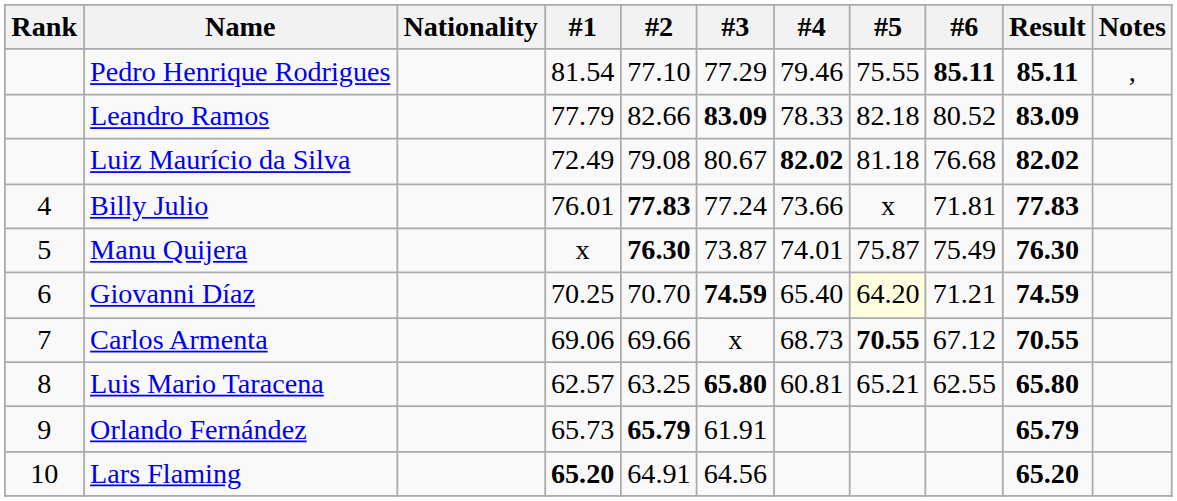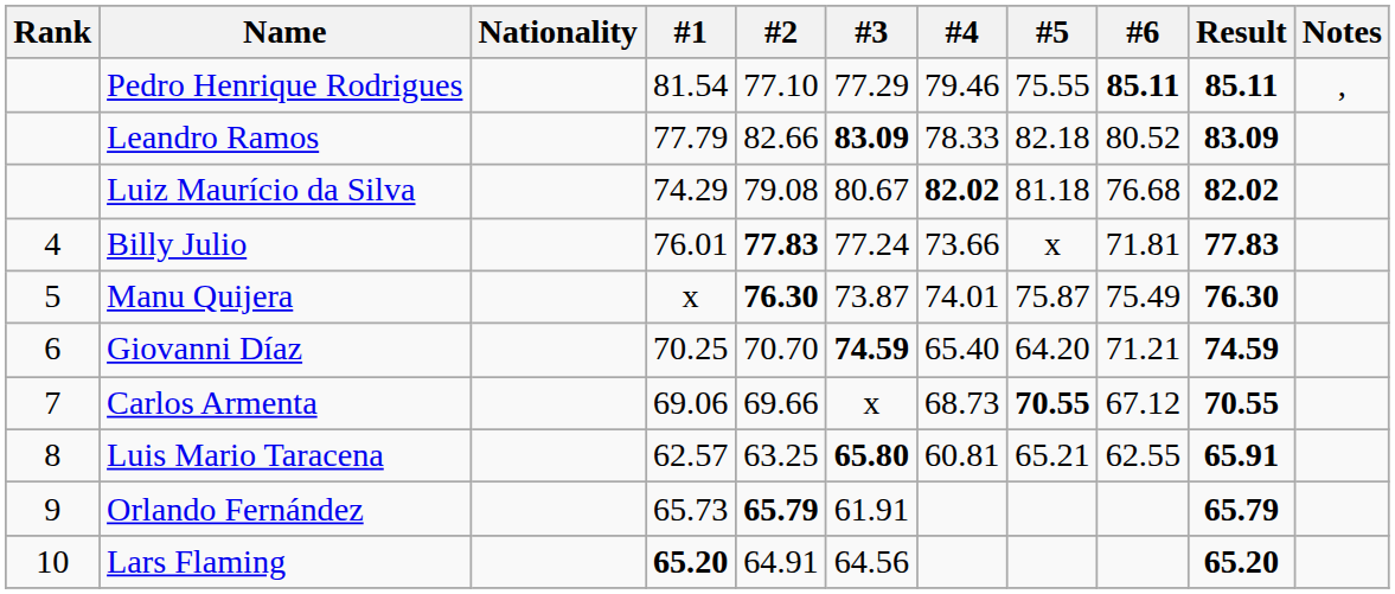Luiz Maurício da Silva | #1: 72.49 -> 74.29
Giovanni Díaz | #5: lightyellow background -> no background
Luis Mario Taracena | Result: 65.80 -> 65.91
